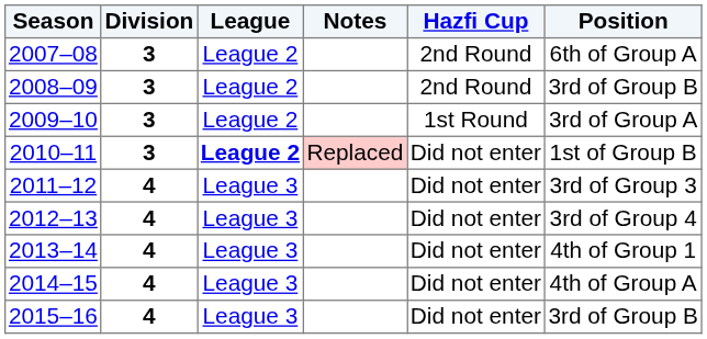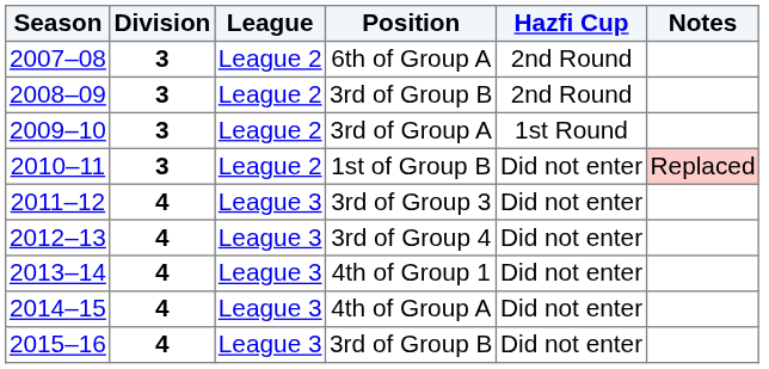columns swapped: Position <-> Notes
2010–11 | League: bold -> normal
